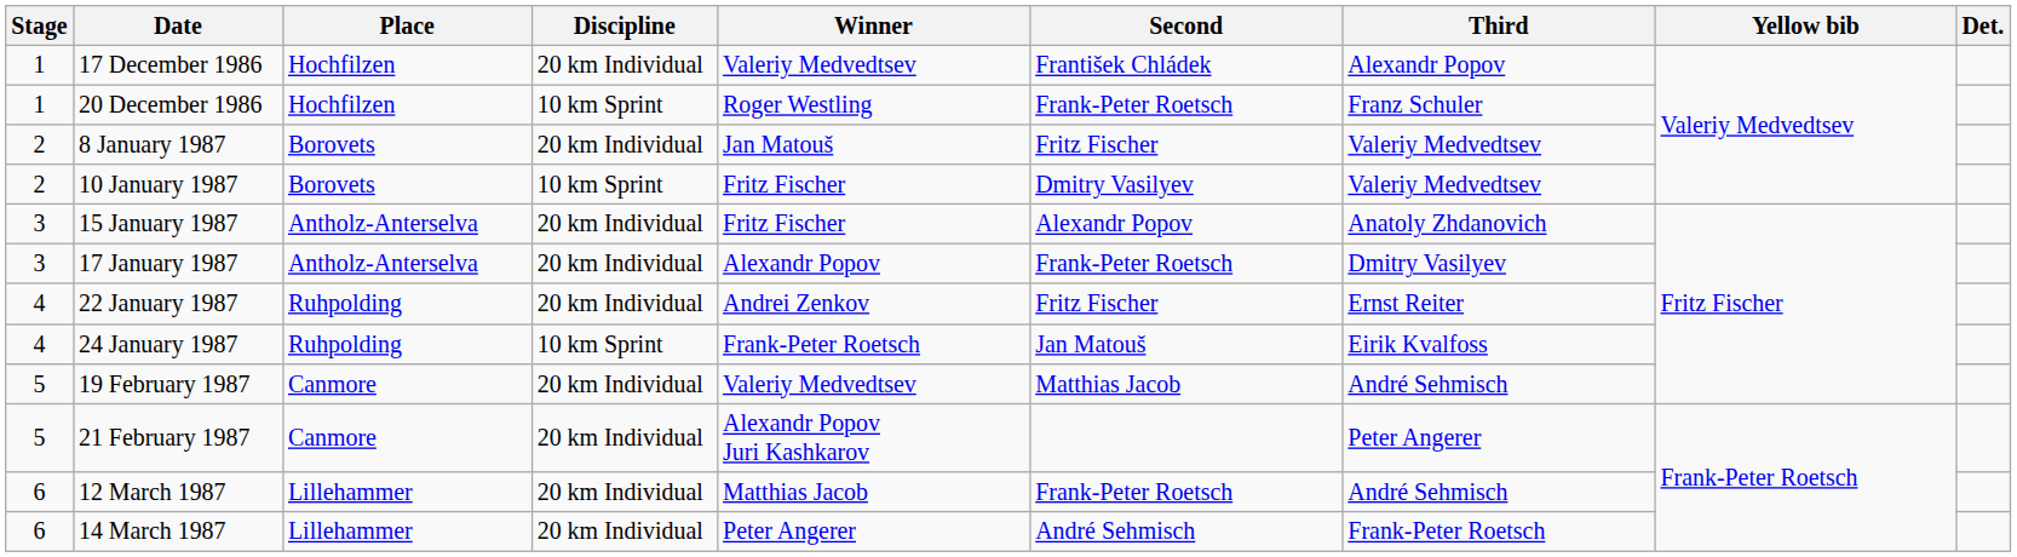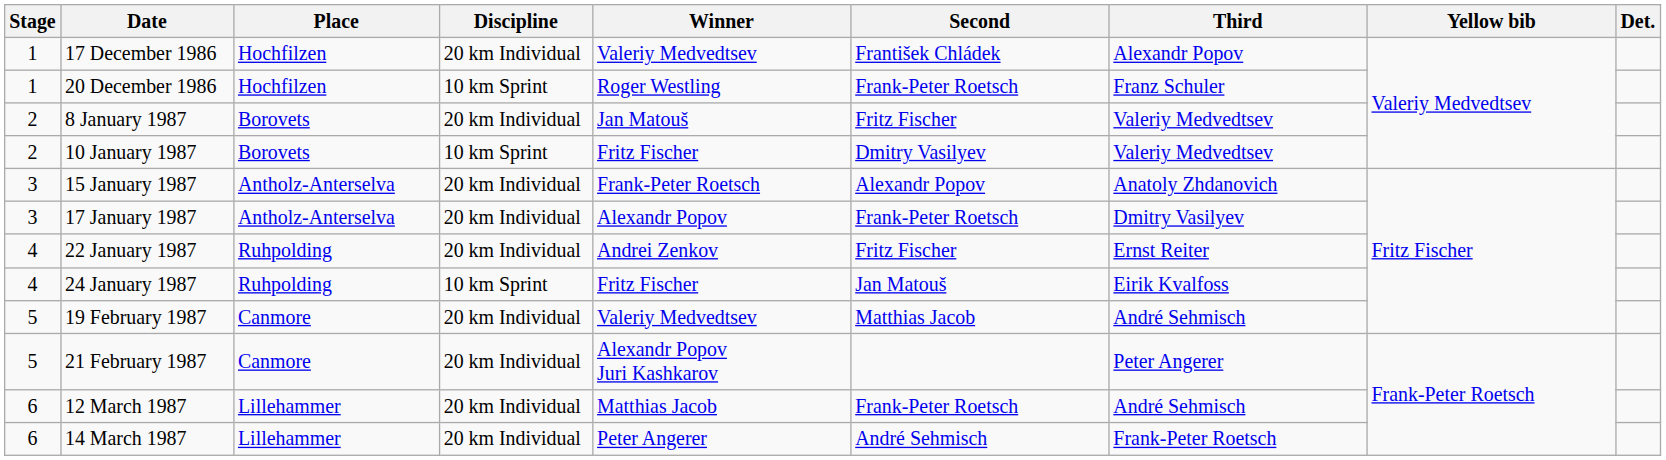15 January 1987 | Winner: Fritz Fischer -> Frank-Peter Roetsch
24 January 1987 | Winner: Frank-Peter Roetsch -> Fritz Fischer
